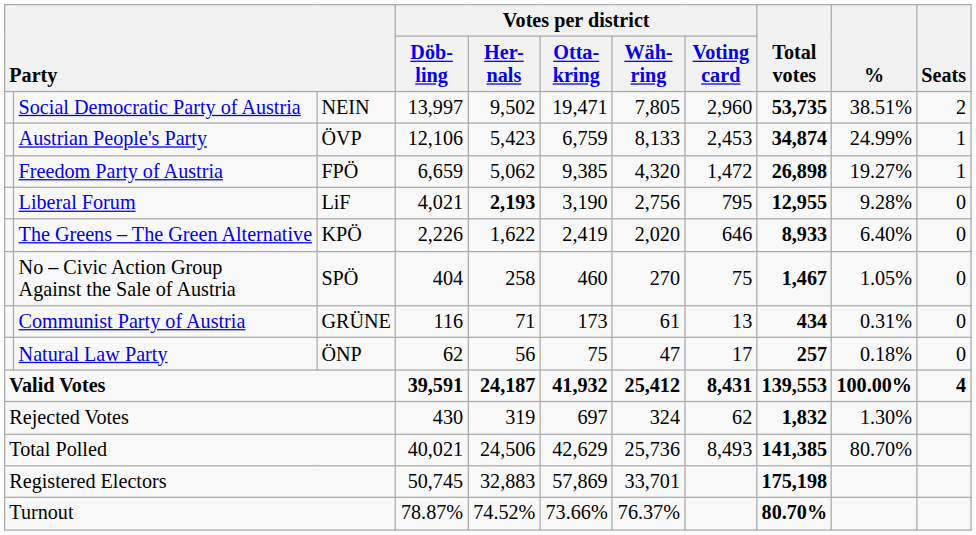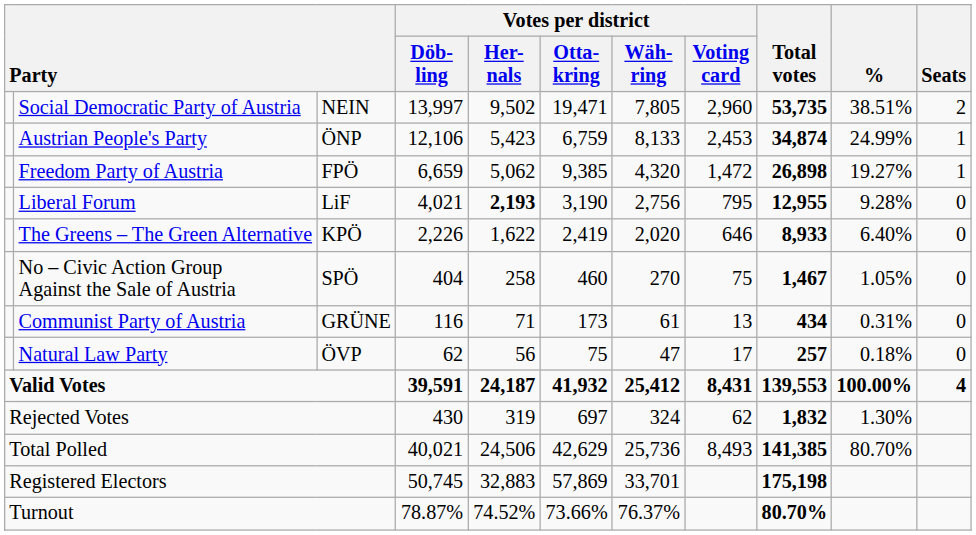Austrian People's Party | column 3: ÖVP -> ÖNP
Natural Law Party | column 3: ÖNP -> ÖVP
